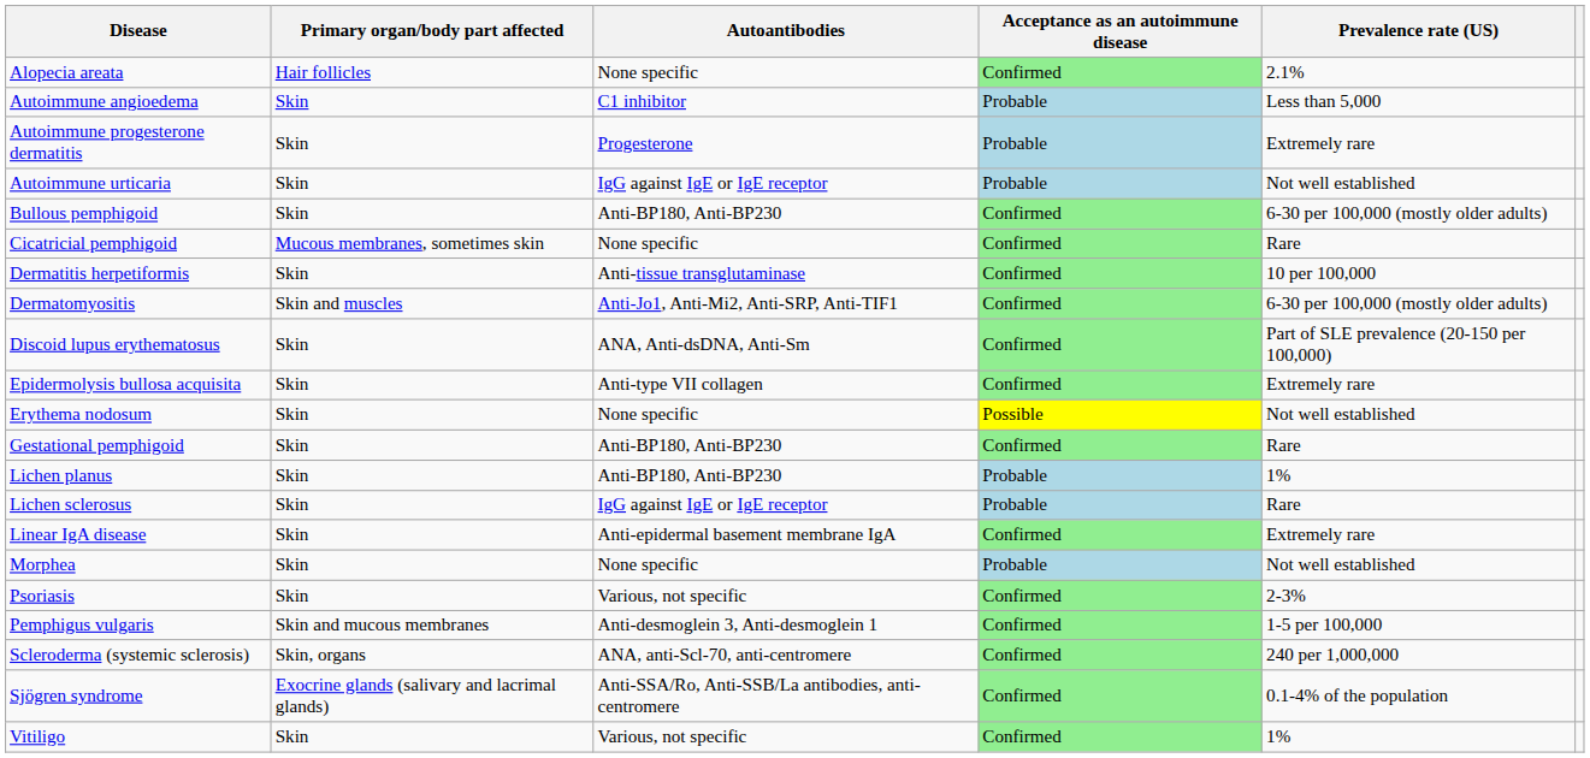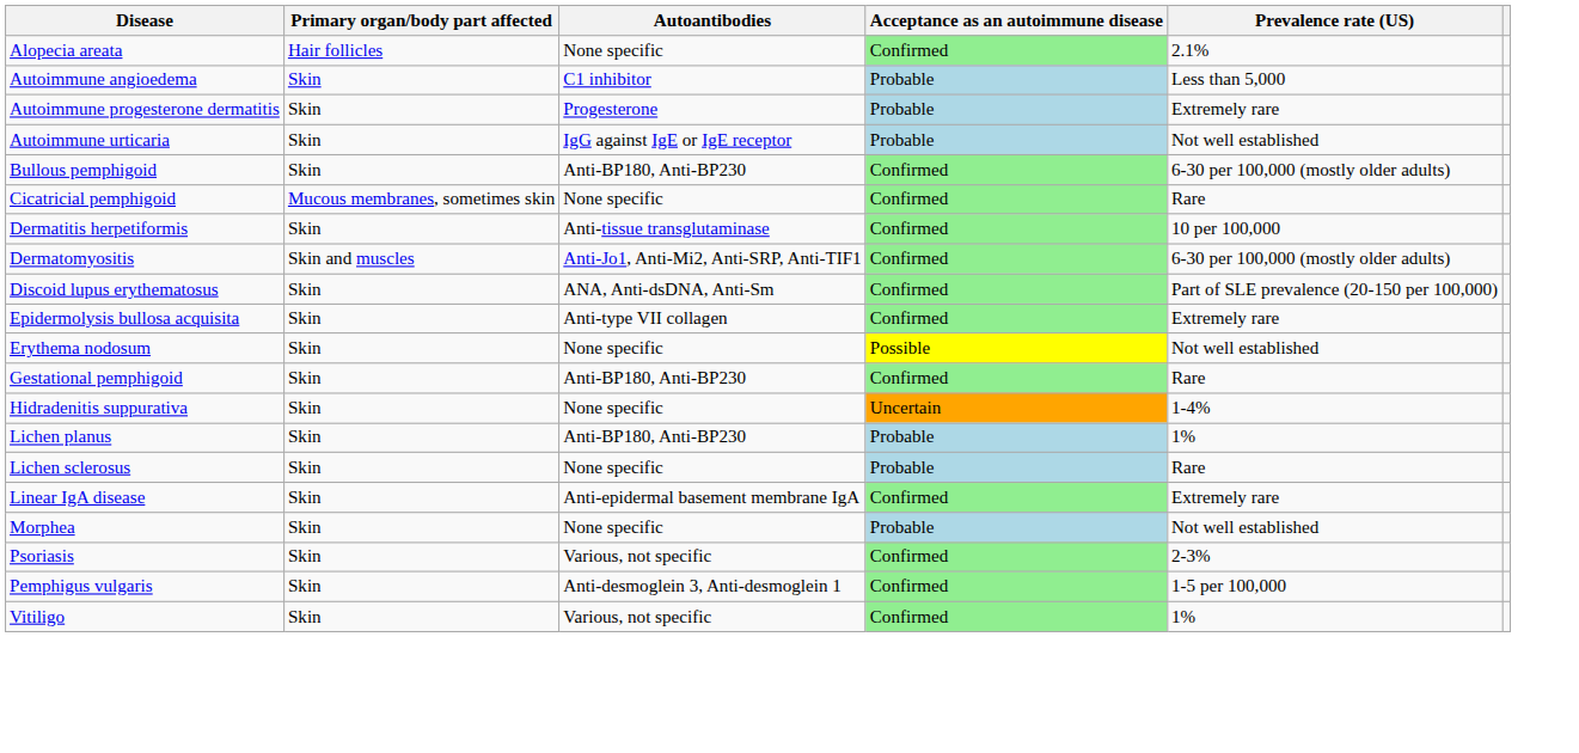+ row: Hidradenitis suppurativa | Skin | None specific | Uncertain | 1-4%
Lichen sclerosus | Autoantibodies: IgG against IgE or IgE receptor -> None specific
Pemphigus vulgaris | Primary organ/body part affected: Skin and mucous membranes -> Skin
- row: Scleroderma (systemic sclerosis) | Skin, organs | ANA, anti-Scl-70, anti-centromere | Confirmed | 240 per 1,000,000
- row: Sjögren syndrome | Exocrine glands (salivary and lacrimal glands) | Anti-SSA/Ro, Anti-SSB/La antibodies, anti-centromere | Confirmed | 0.1-4% of the population
